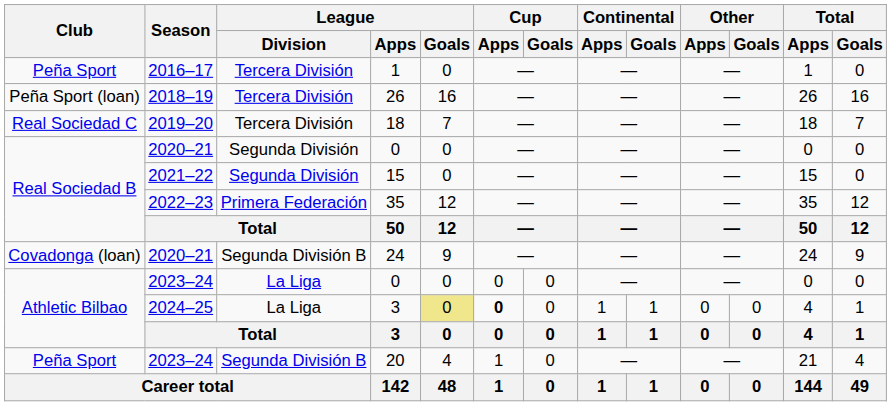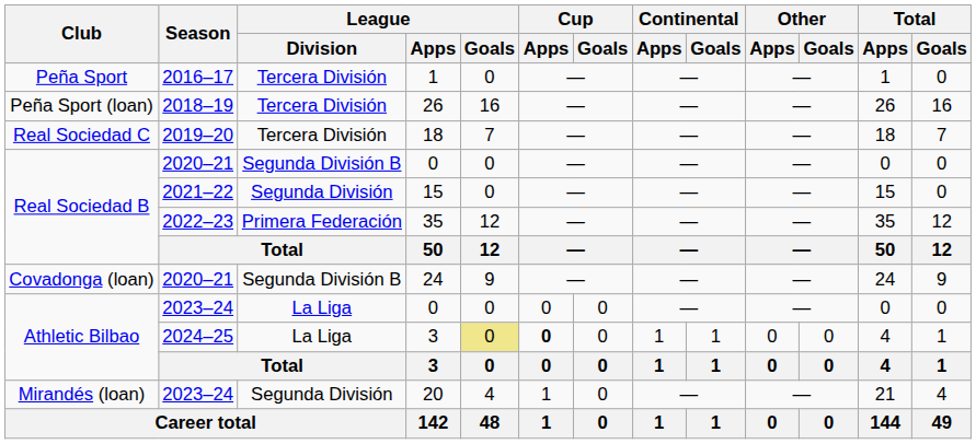2020–21 / 0 | League / Division: Segunda División -> Segunda División B
20 | Club: Peña Sport -> Mirandés (loan)
20 | League / Division: Segunda División B -> Segunda División
